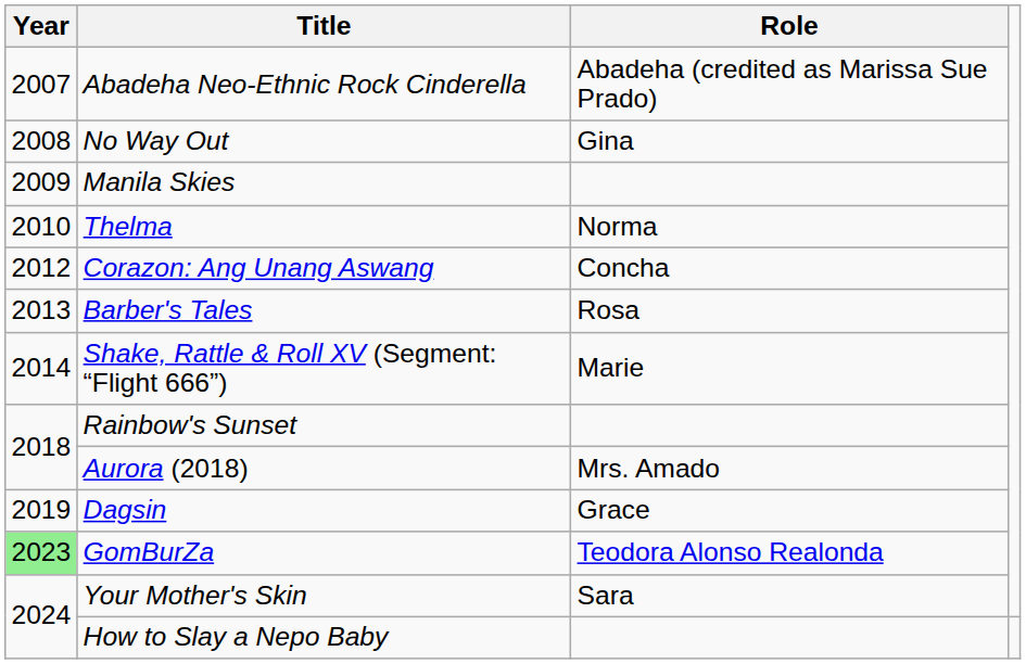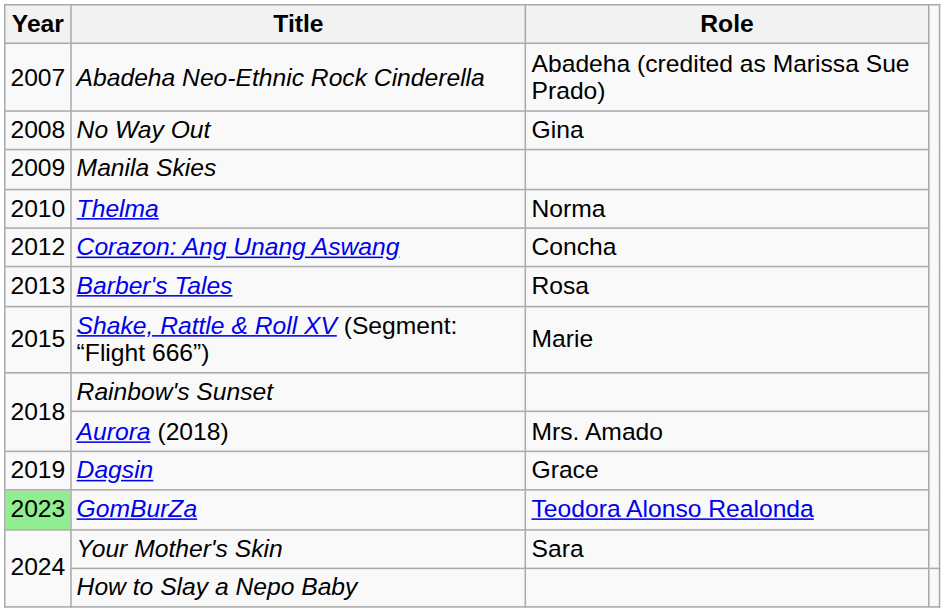Shake, Rattle & Roll XV (Segment: “Flight 666”) | Year: 2014 -> 2015
